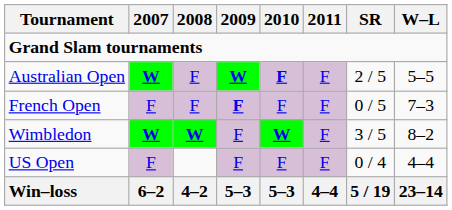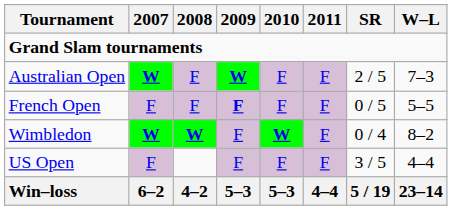Australian Open | 2010: bold -> normal
Australian Open | W–L: 5–5 -> 7–3
French Open | W–L: 7–3 -> 5–5
Wimbledon | SR: 3 / 5 -> 0 / 4
US Open | SR: 0 / 4 -> 3 / 5
